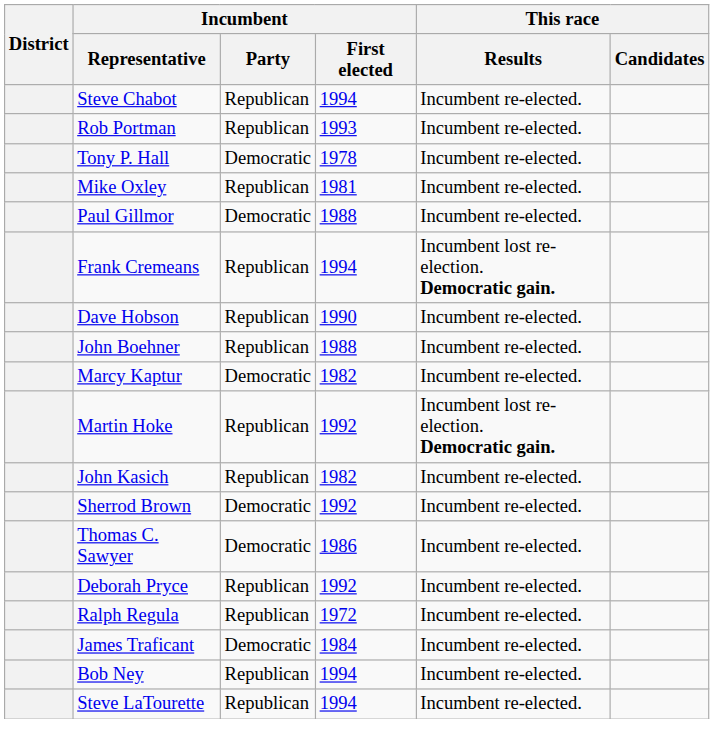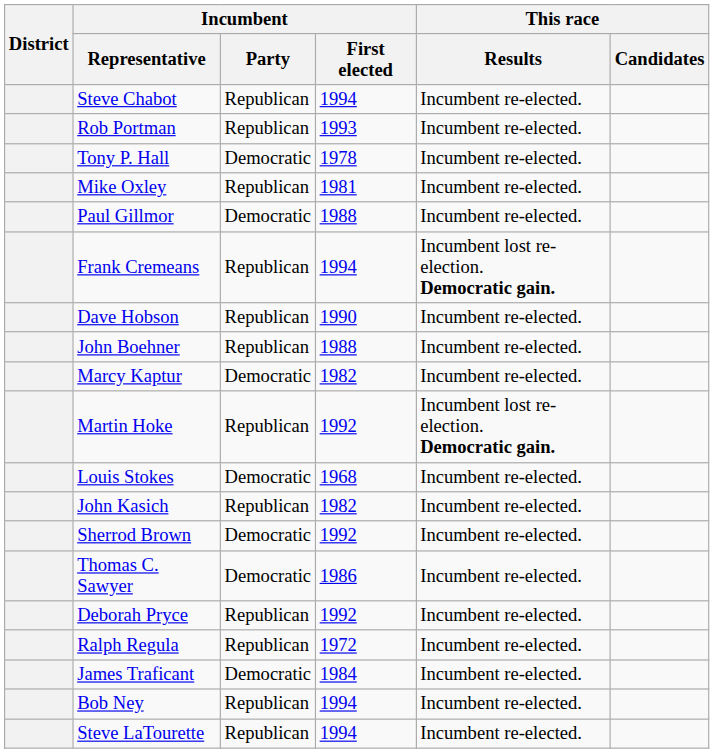+ row: Louis Stokes | Democratic | 1968 | Incumbent re-elected.
